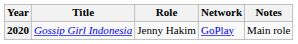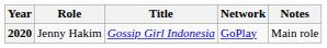columns swapped: Title <-> Role
